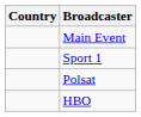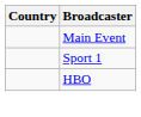- row: Polsat
